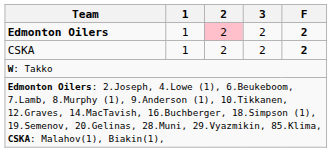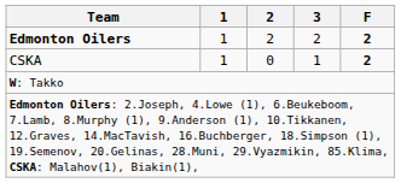Edmonton Oilers | 2: pink background -> no background
CSKA | 2: 2 -> 0
CSKA | 3: 2 -> 1
